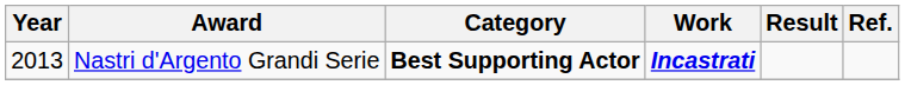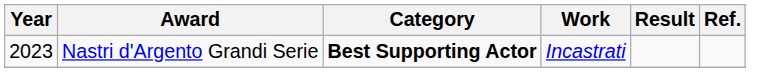Nastri d'Argento Grandi Serie | Year: 2013 -> 2023
Nastri d'Argento Grandi Serie | Work: bold -> normal
